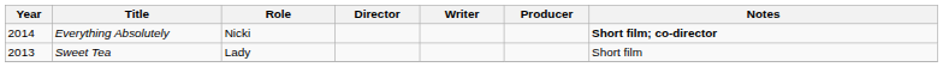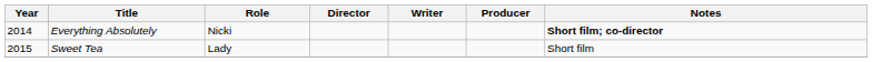Sweet Tea | Year: 2013 -> 2015
